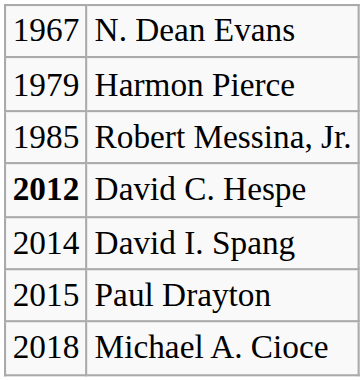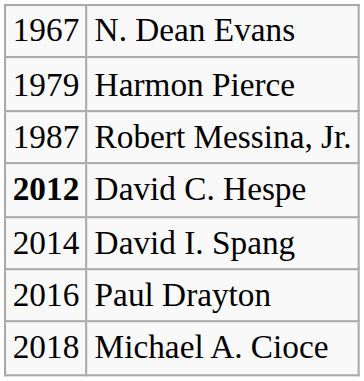Robert Messina, Jr. | column 1: 1985 -> 1987
Paul Drayton | column 1: 2015 -> 2016
